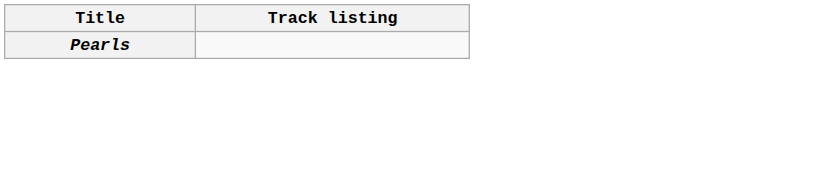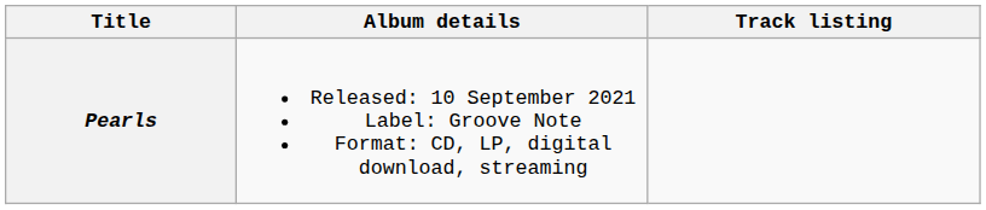+ column: Album details | Released: 10 September 2021 Label: Groove Note Format: CD, LP, digital download, streaming
